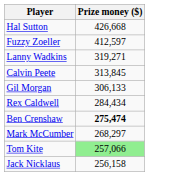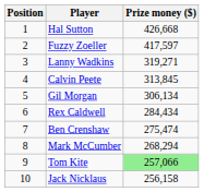+ column: Position | 1 | 2 | 3 | 4 | 5 | 6 | 7 | 8 | 9 | 10
Fuzzy Zoeller | Prize money ($): 412,597 -> 417,597
Gil Morgan | Prize money ($): 306,133 -> 306,134
Ben Crenshaw | Prize money ($): bold -> normal
Mark McCumber | Prize money ($): 268,297 -> 268,294
